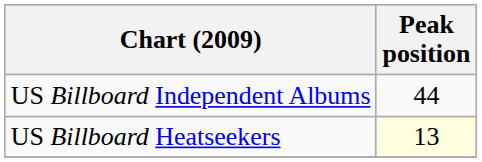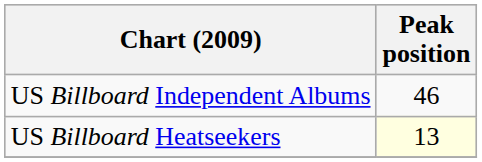US Billboard Independent Albums | Peak position: 44 -> 46
